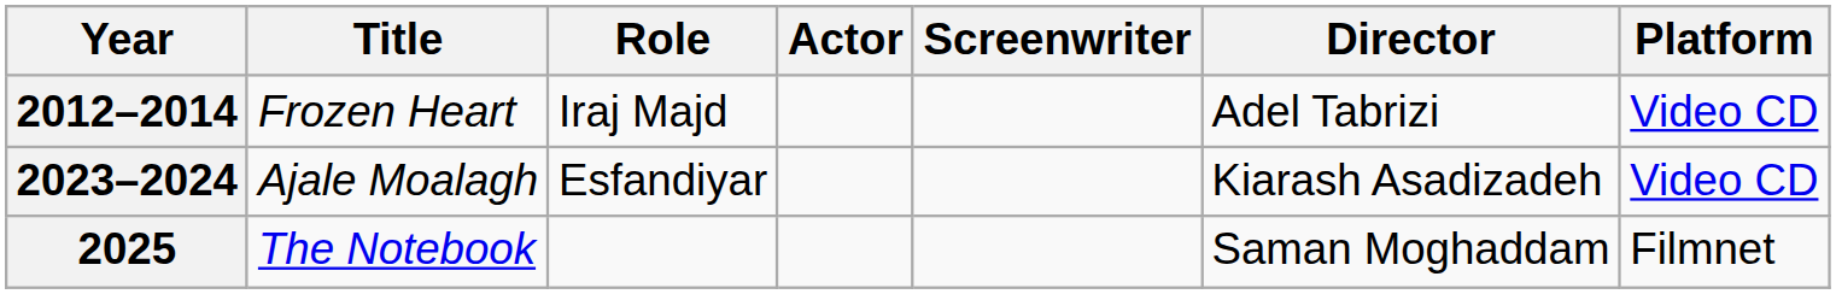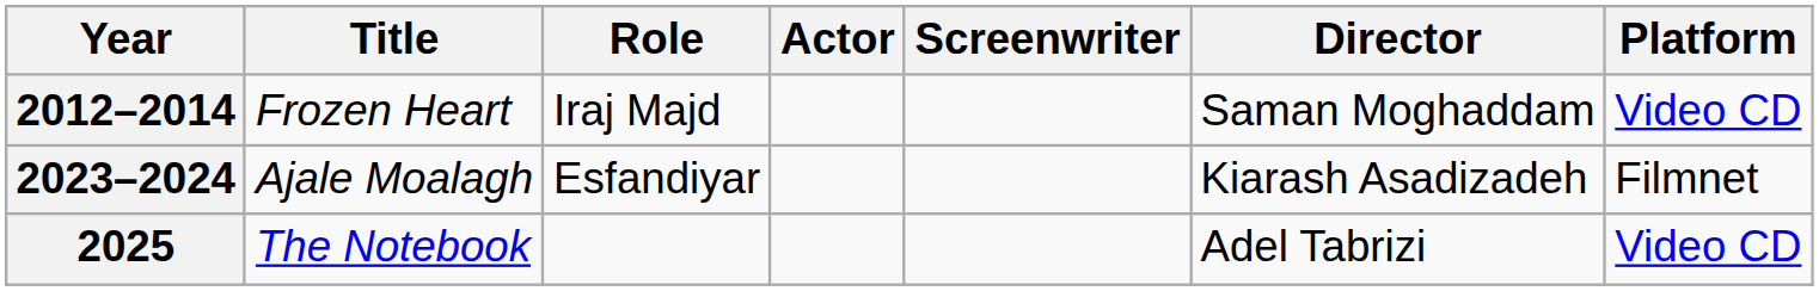2012–2014 | Director: Adel Tabrizi -> Saman Moghaddam
2023–2024 | Platform: Video CD -> Filmnet
2025 | Director: Saman Moghaddam -> Adel Tabrizi
2025 | Platform: Filmnet -> Video CD
